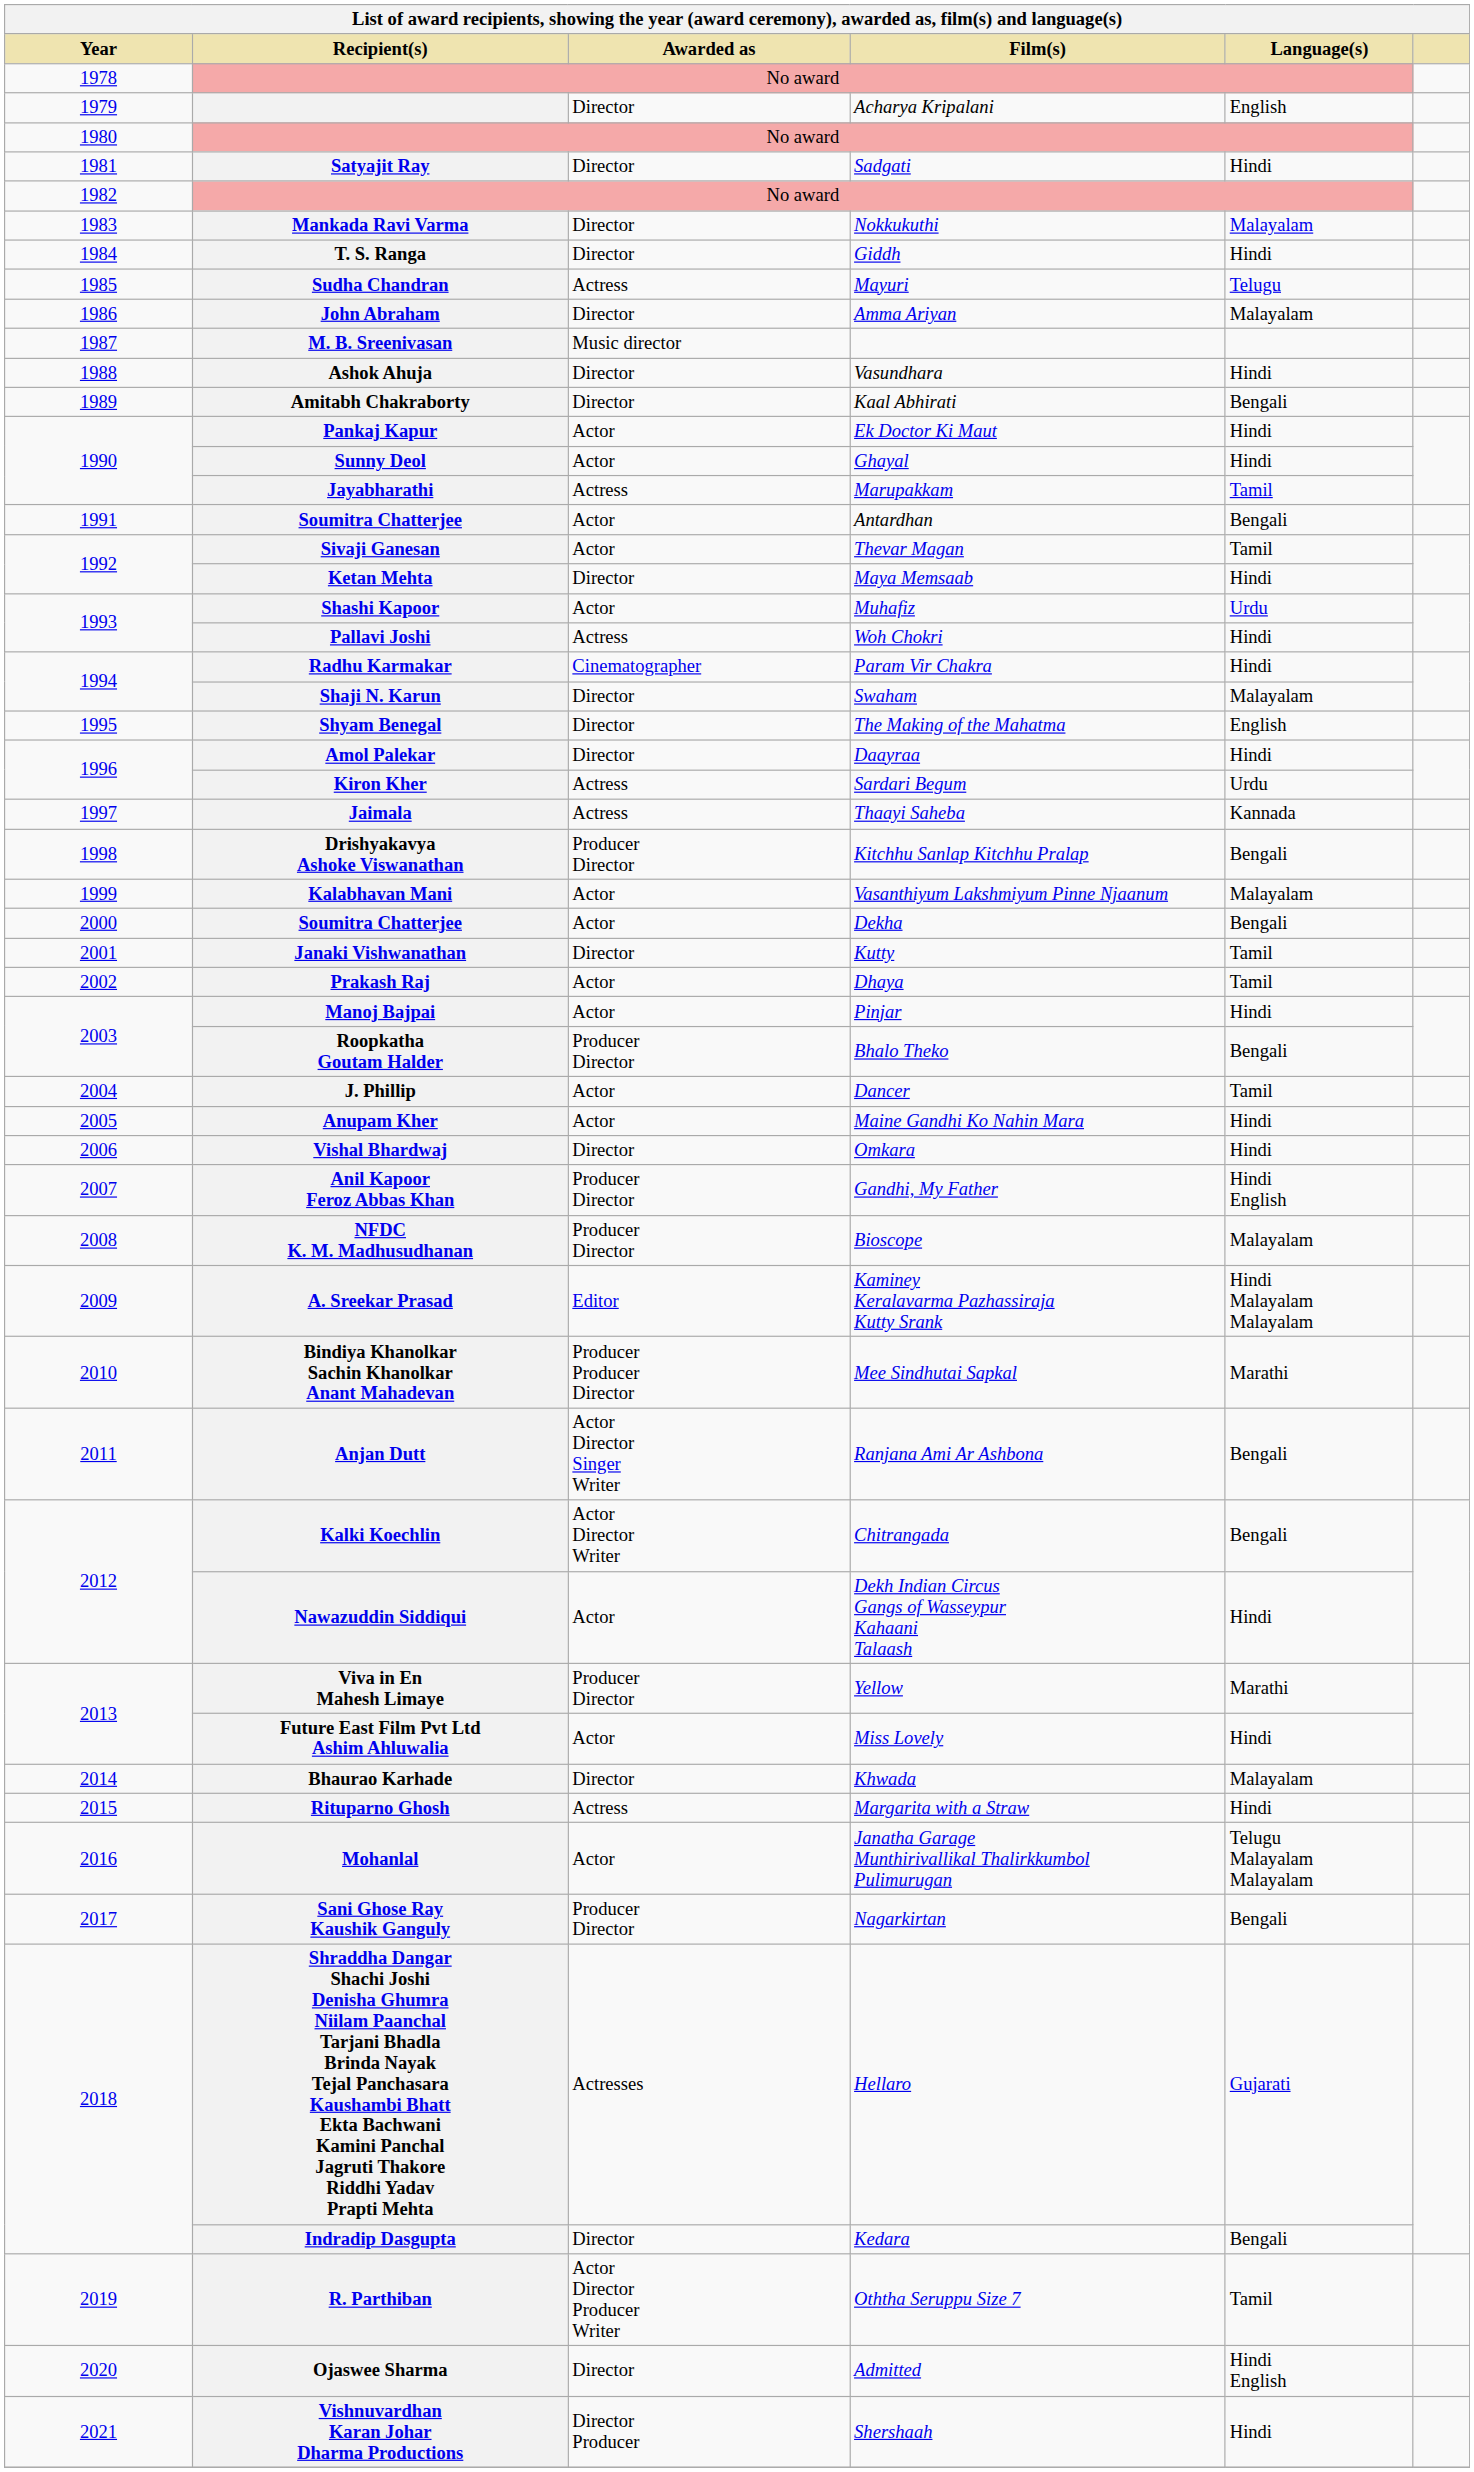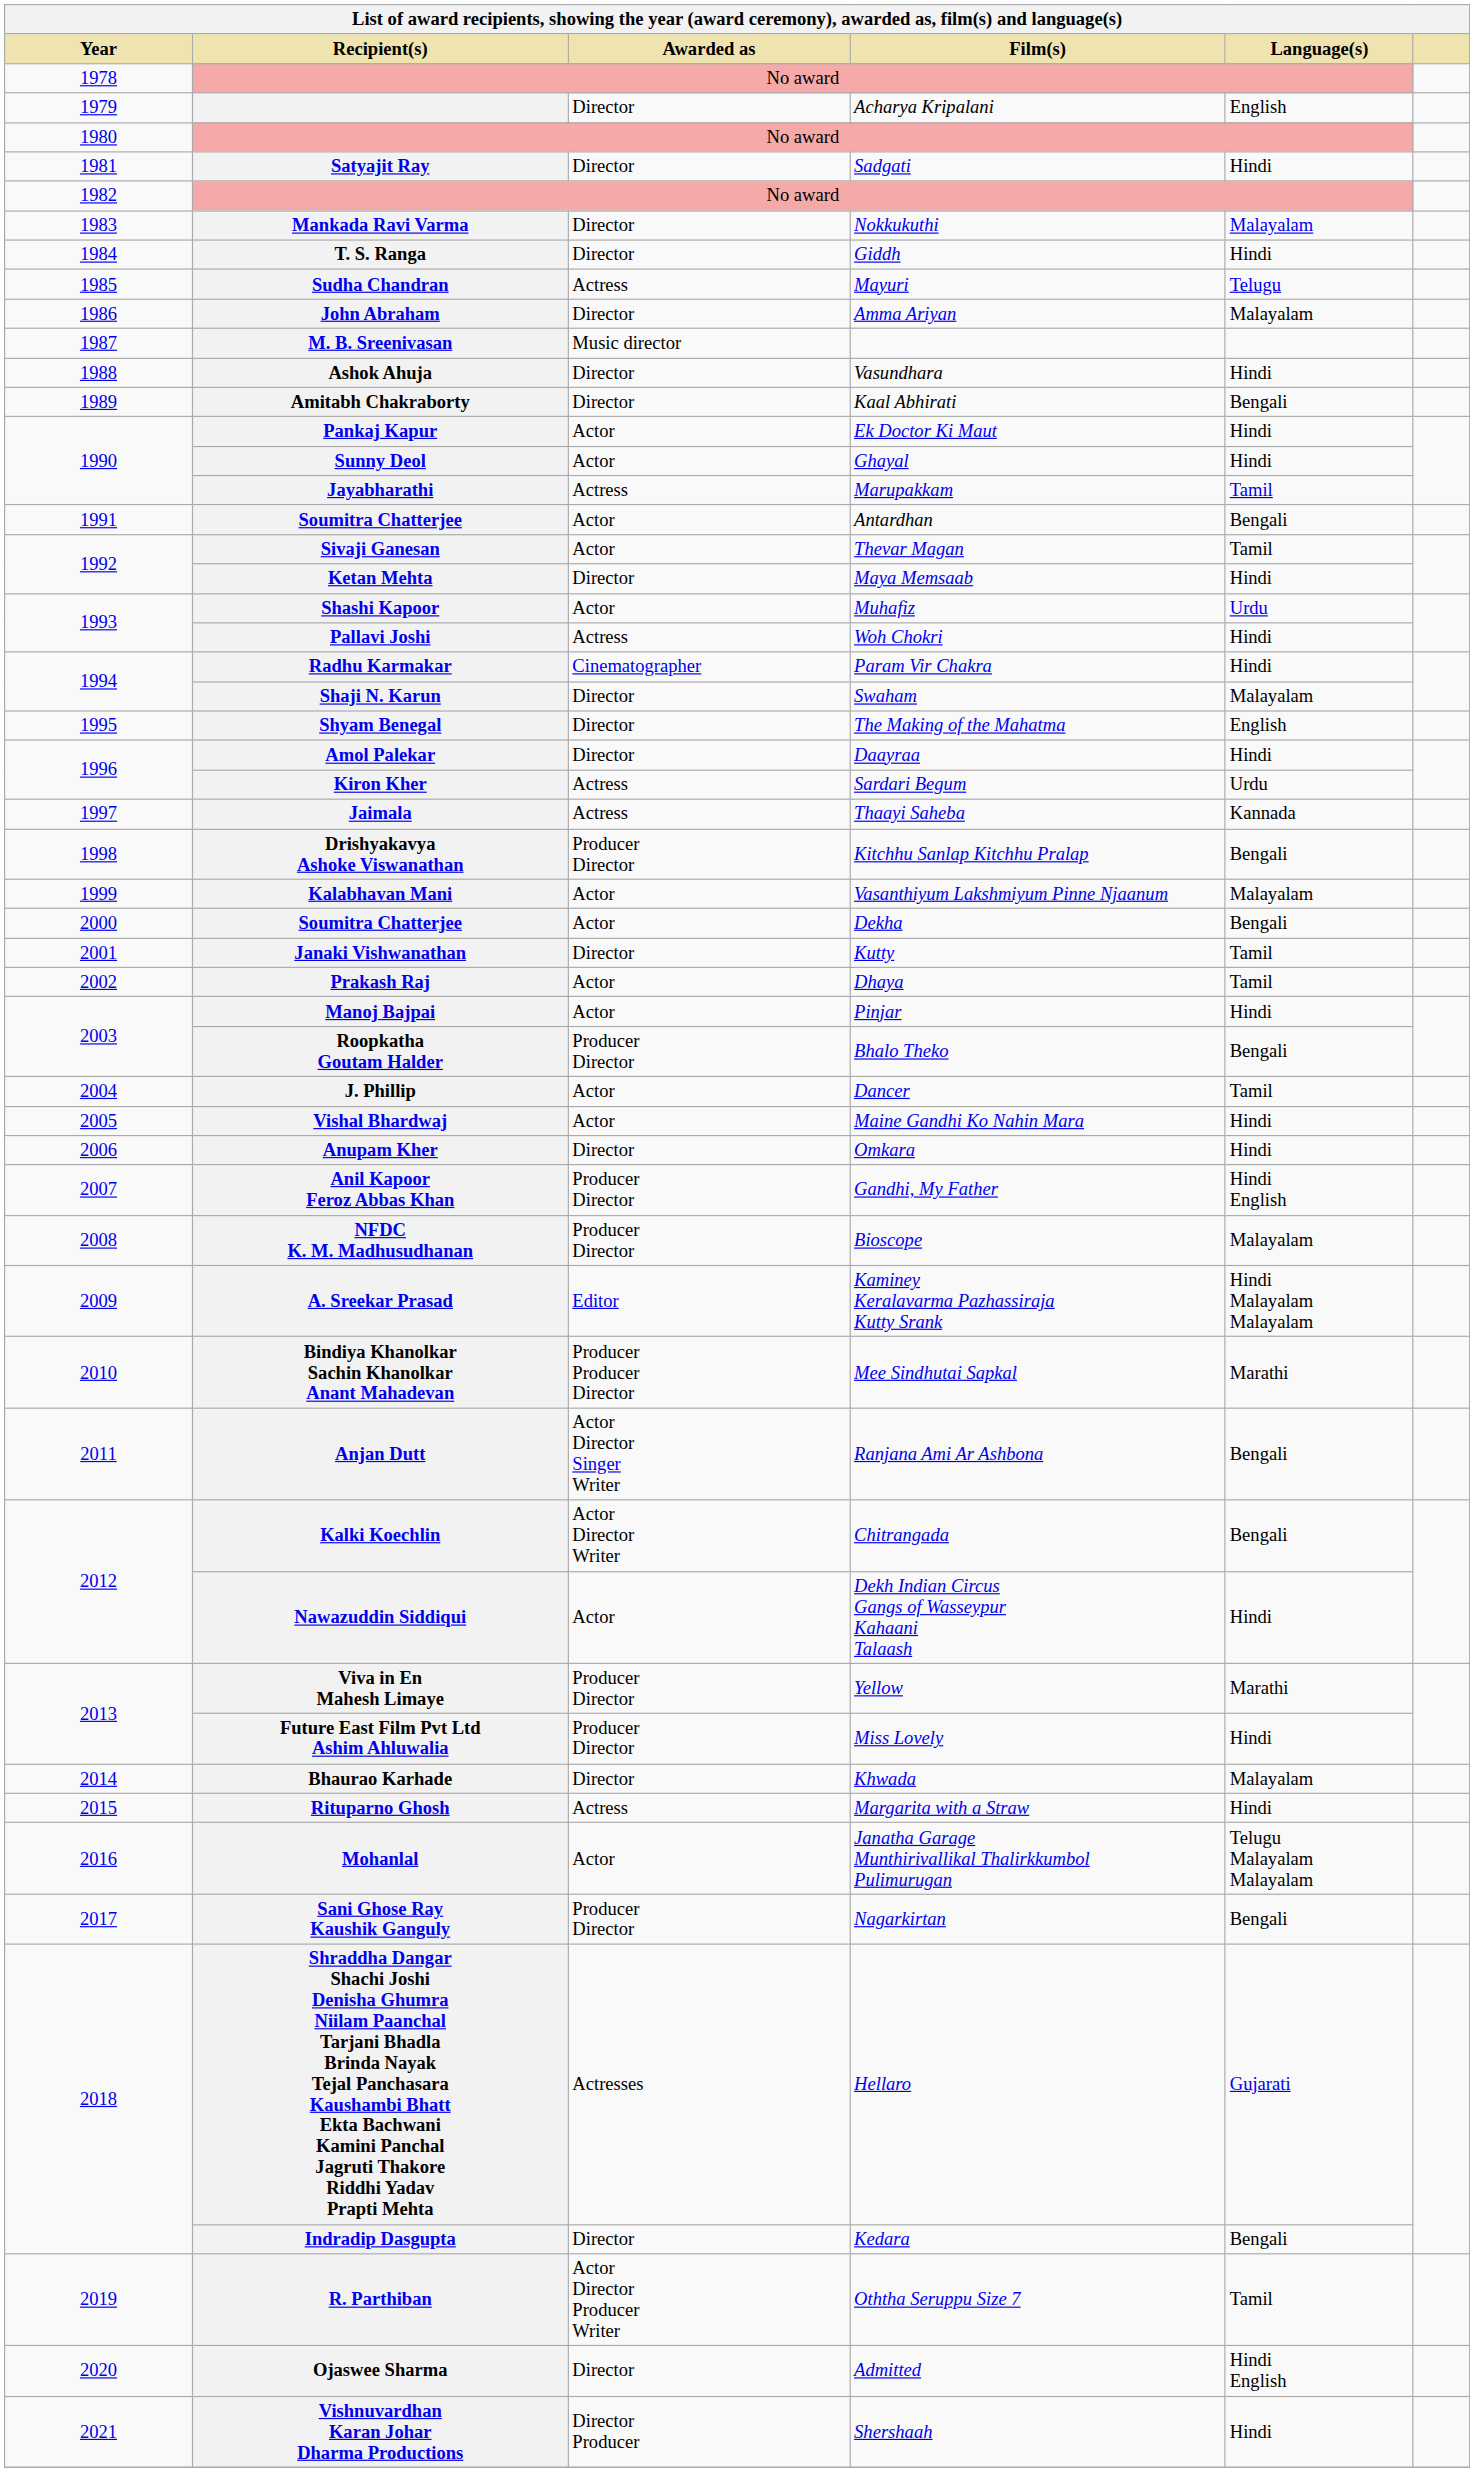Maine Gandhi Ko Nahin Mara | Recipient(s): Anupam Kher -> Vishal Bhardwaj
Omkara | Recipient(s): Vishal Bhardwaj -> Anupam Kher
Miss Lovely | Awarded as: Actor -> Producer Director
